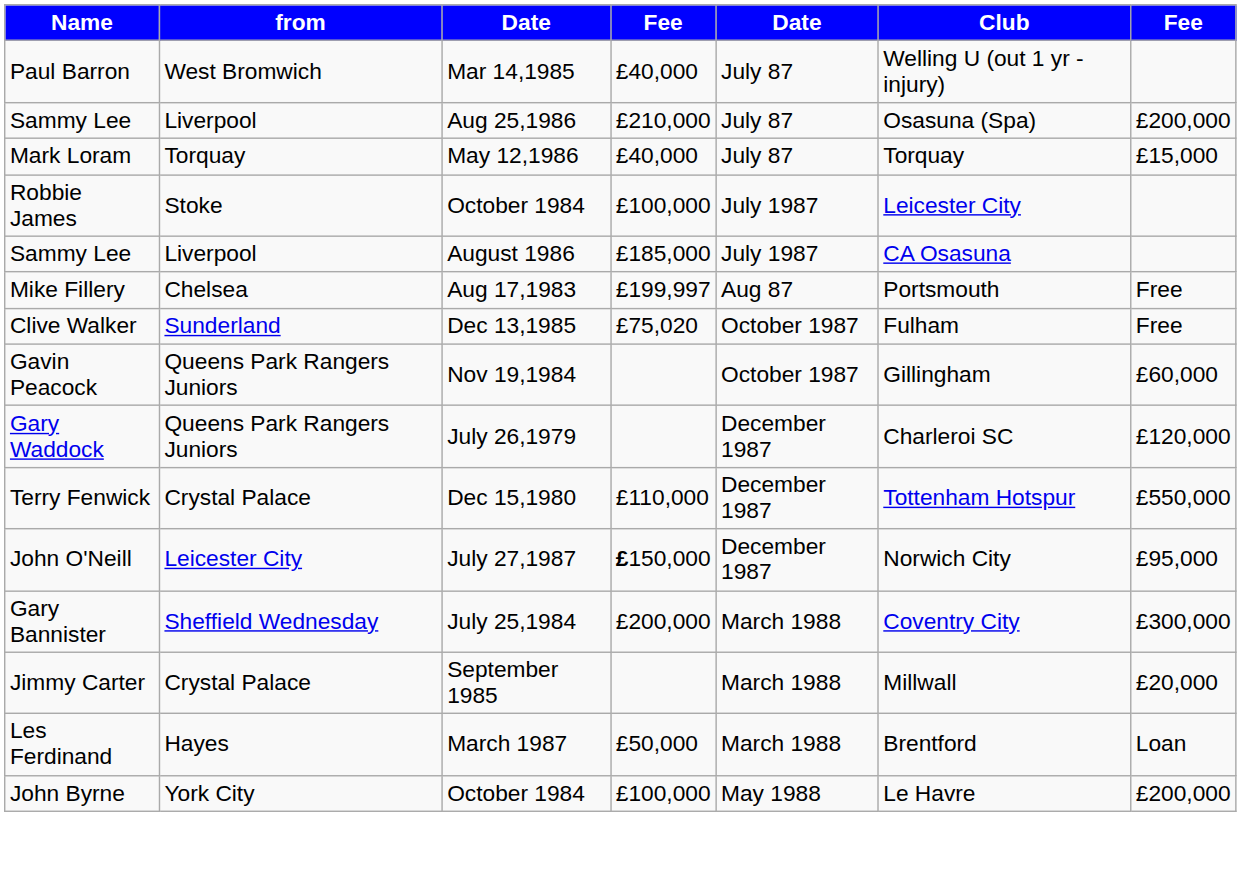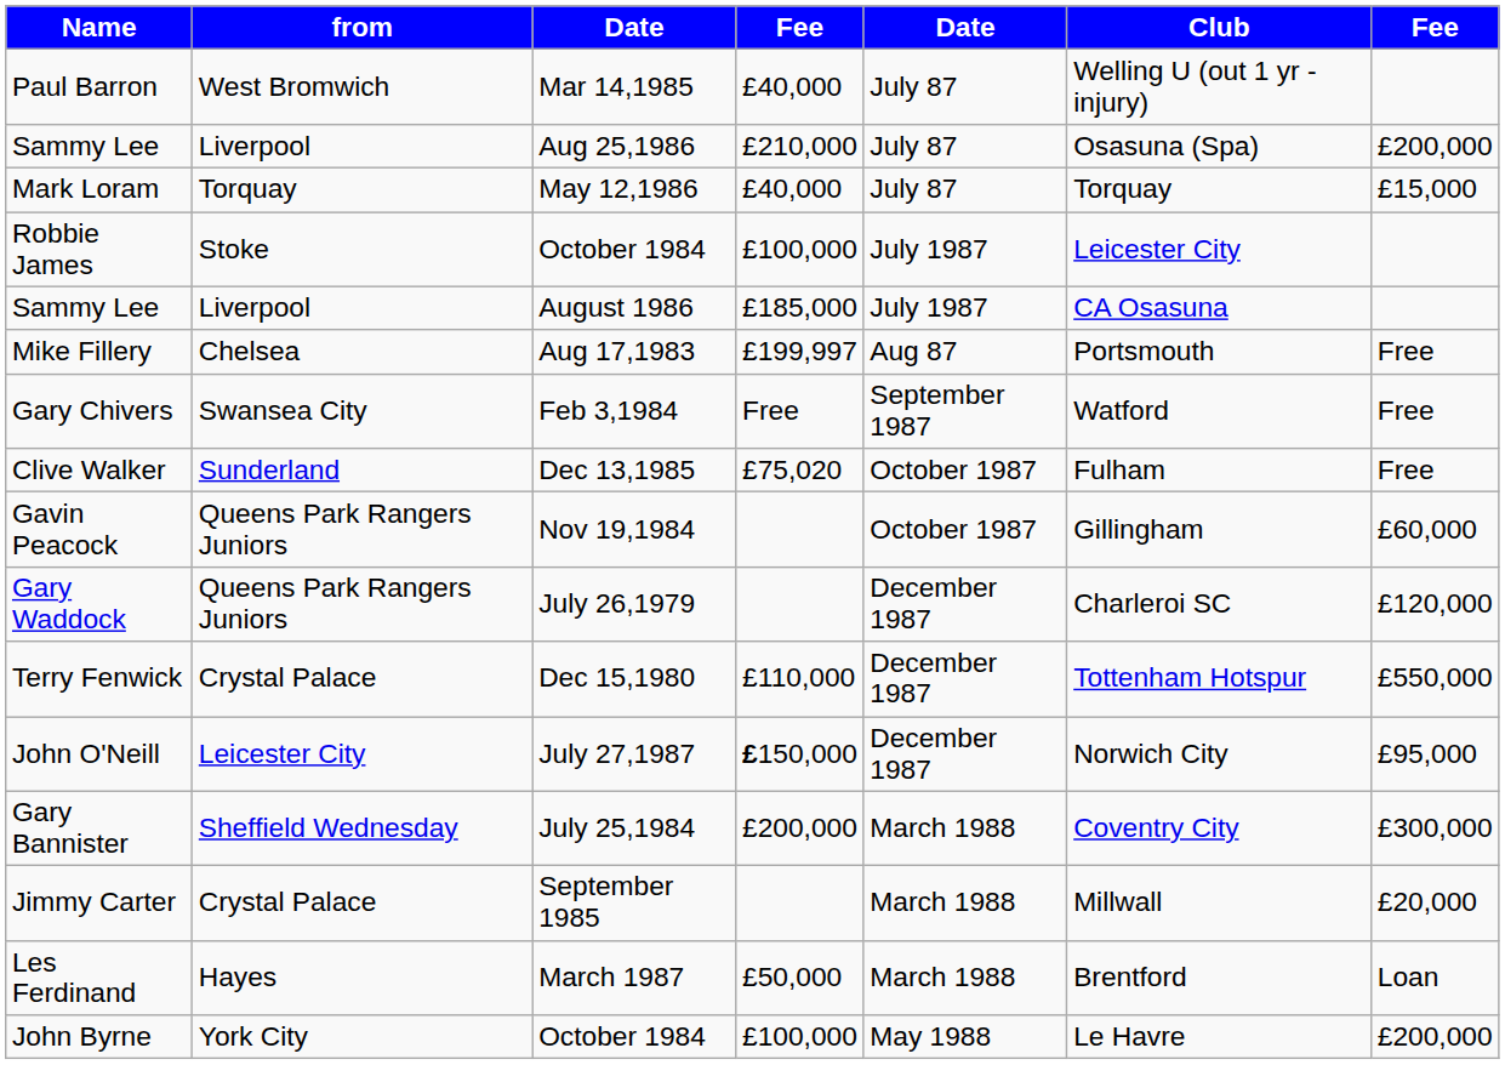+ row: Gary Chivers | Swansea City | Feb 3,1984 | Free | September 1987 | Watford | Free
